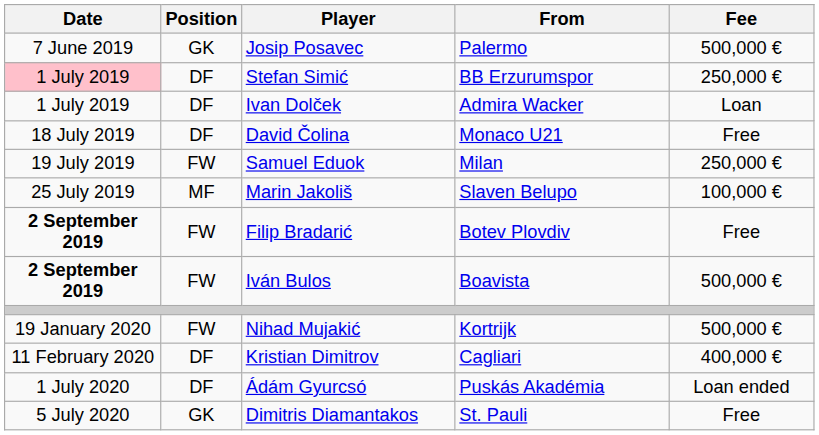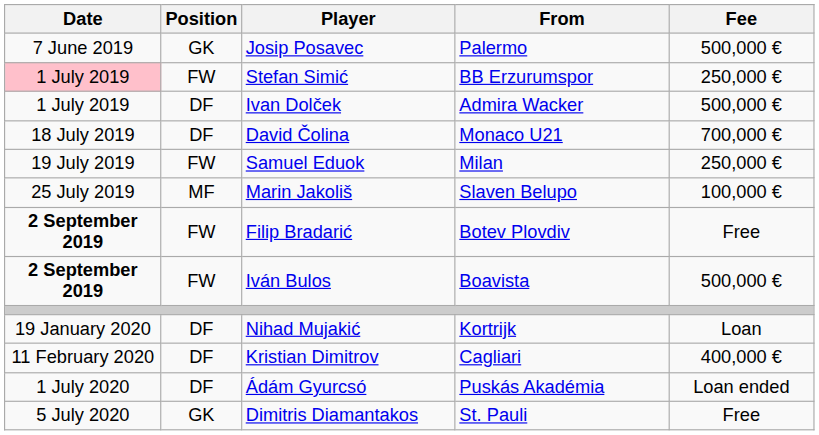Stefan Simić | Position: DF -> FW
Ivan Dolček | Fee: Loan -> 500,000 €
David Čolina | Fee: Free -> 700,000 €
Nihad Mujakić | Position: FW -> DF
Nihad Mujakić | Fee: 500,000 € -> Loan
